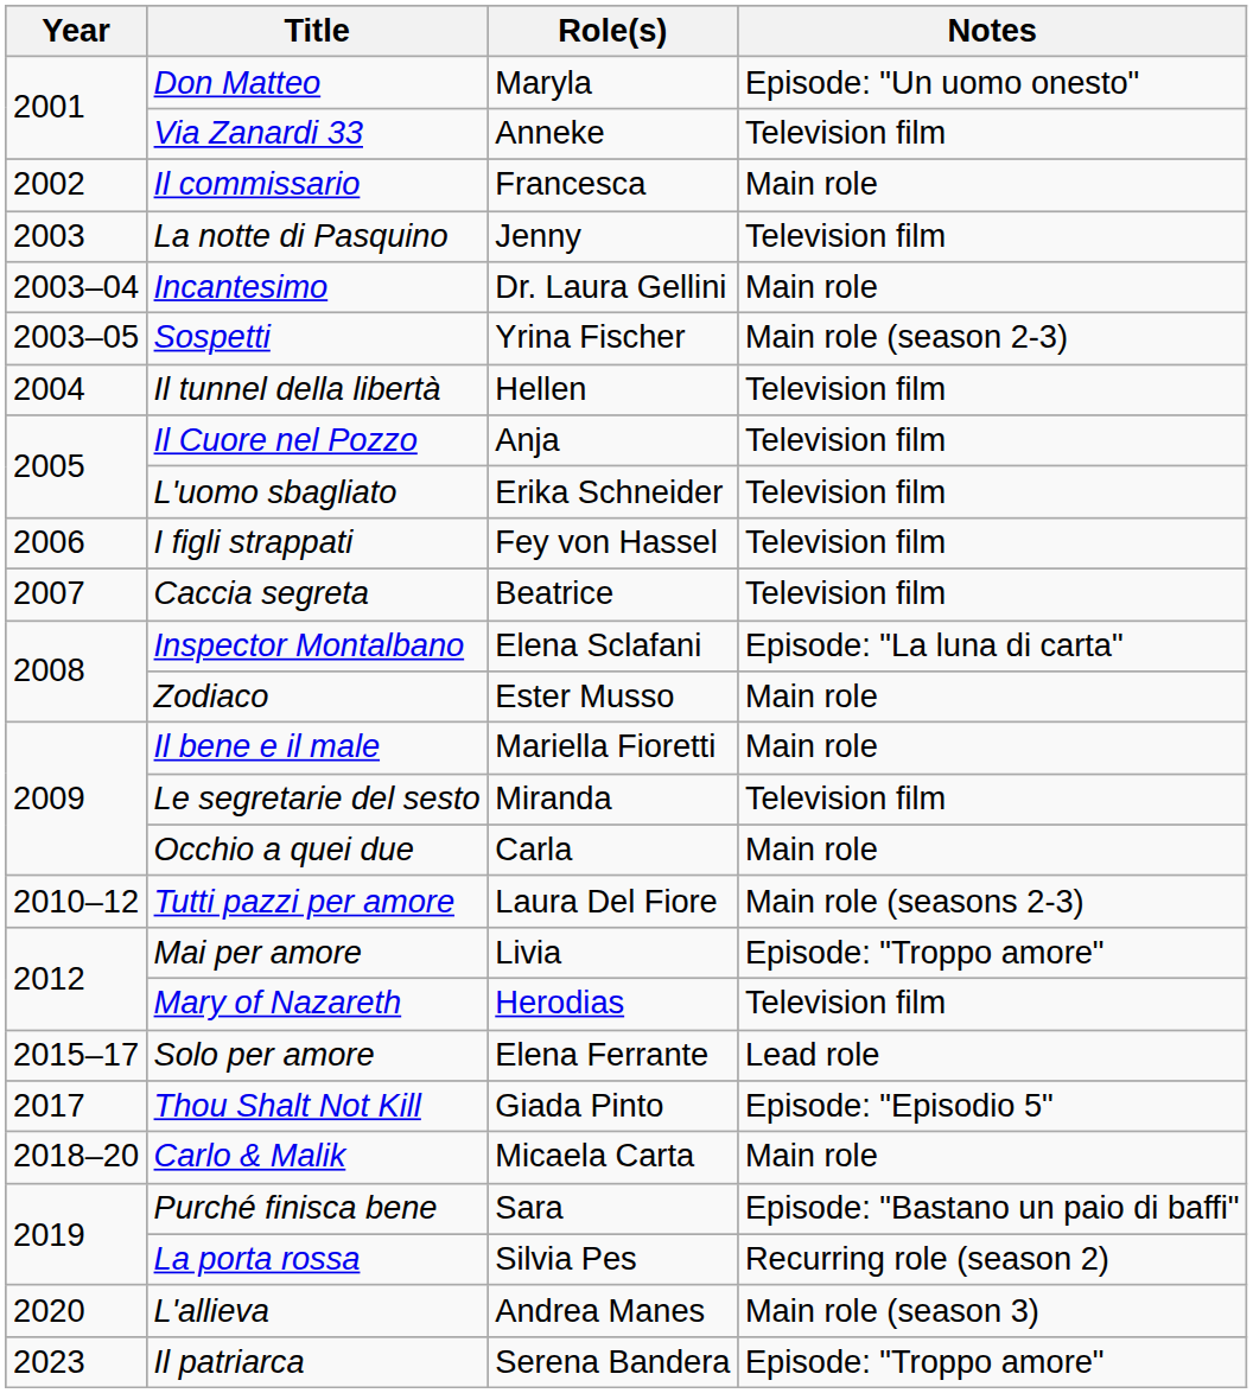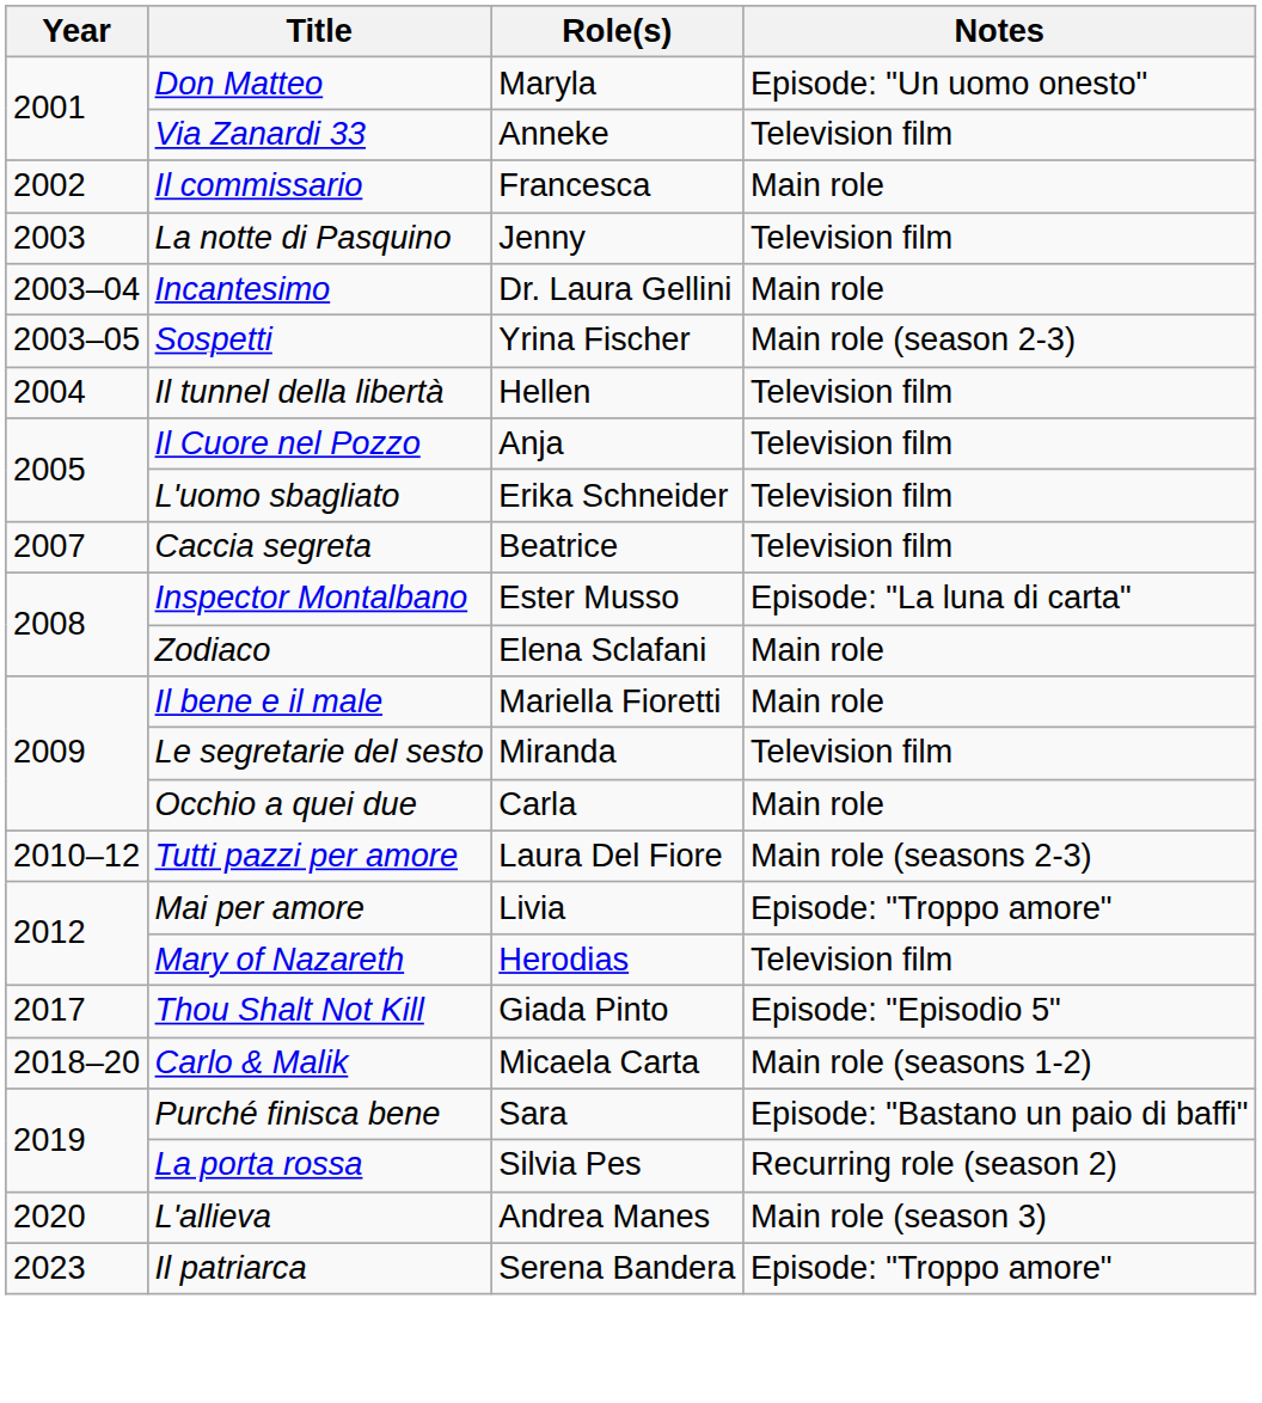- row: 2006 | I figli strappati | Fey von Hassel | Television film
Inspector Montalbano | Role(s): Elena Sclafani -> Ester Musso
Zodiaco | Role(s): Ester Musso -> Elena Sclafani
- row: 2015–17 | Solo per amore | Elena Ferrante | Lead role
Carlo & Malik | Notes: Main role -> Main role (seasons 1-2)
